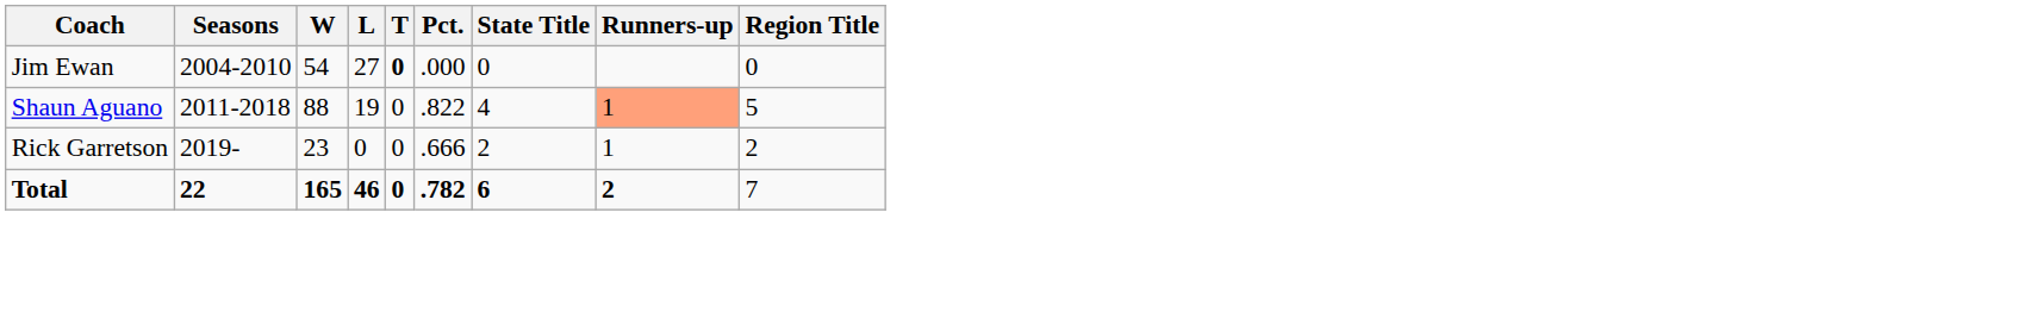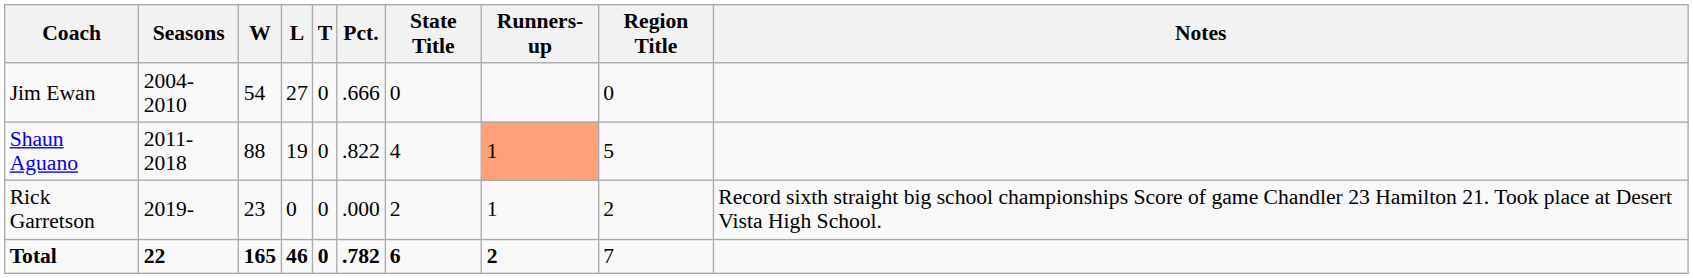+ column: Notes | Record sixth straight big school championships Score of game Chandler 23 Hamilton 21. Took place at Desert Vista High School.
Jim Ewan | T: bold -> normal
Jim Ewan | Pct.: .000 -> .666
Rick Garretson | Pct.: .666 -> .000
